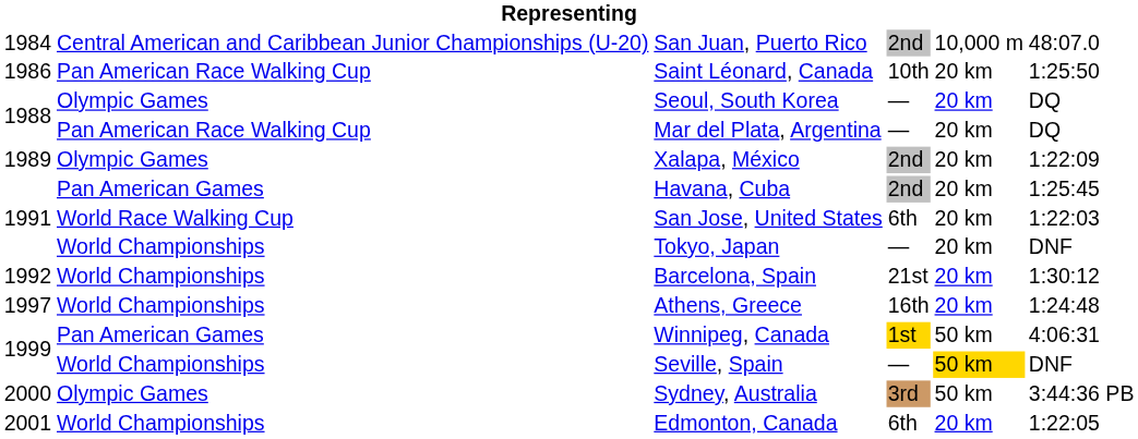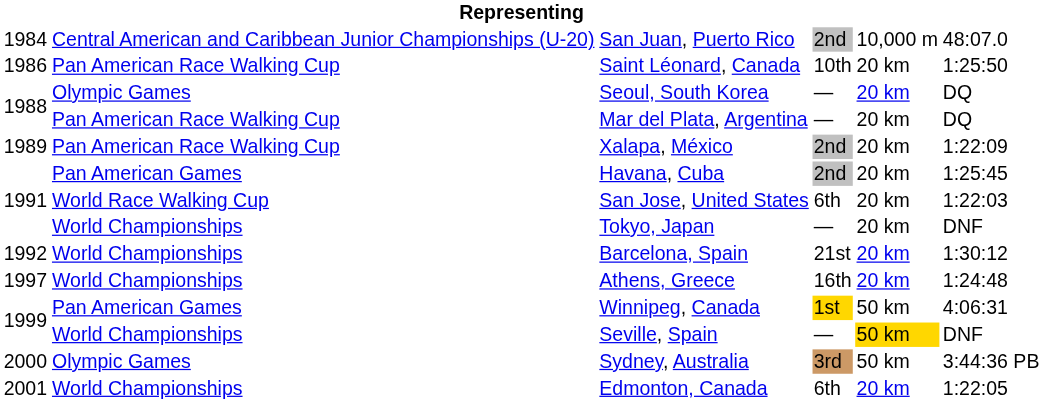Xalapa, México | column 2: Olympic Games -> Pan American Race Walking Cup
